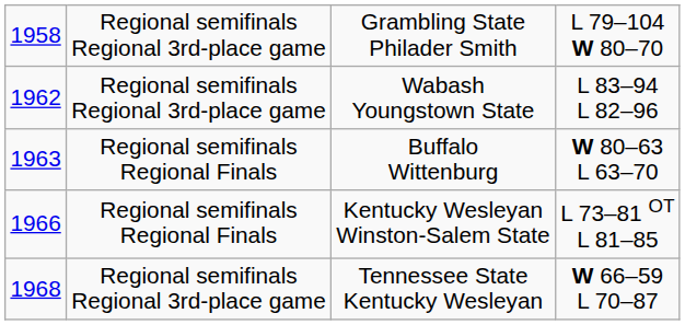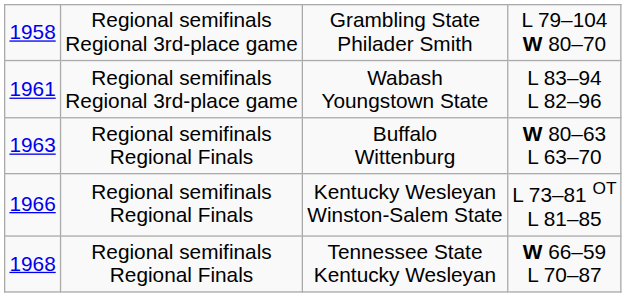Wabash Youngstown State | column 1: 1962 -> 1961
Tennessee State Kentucky Wesleyan | column 2: Regional semifinals Regional 3rd-place game -> Regional semifinals Regional Finals
